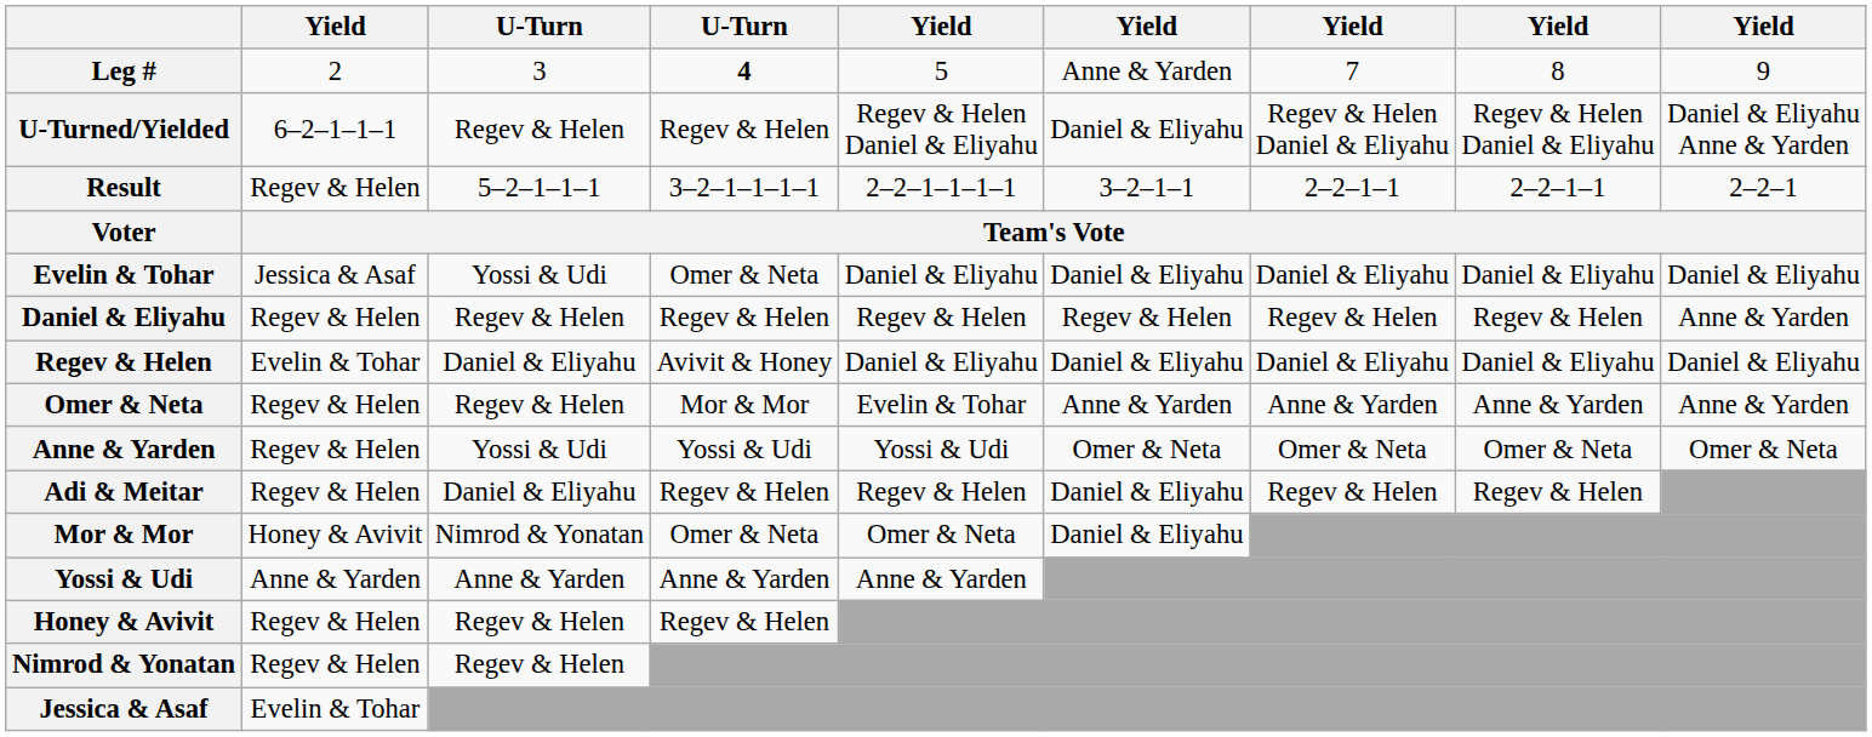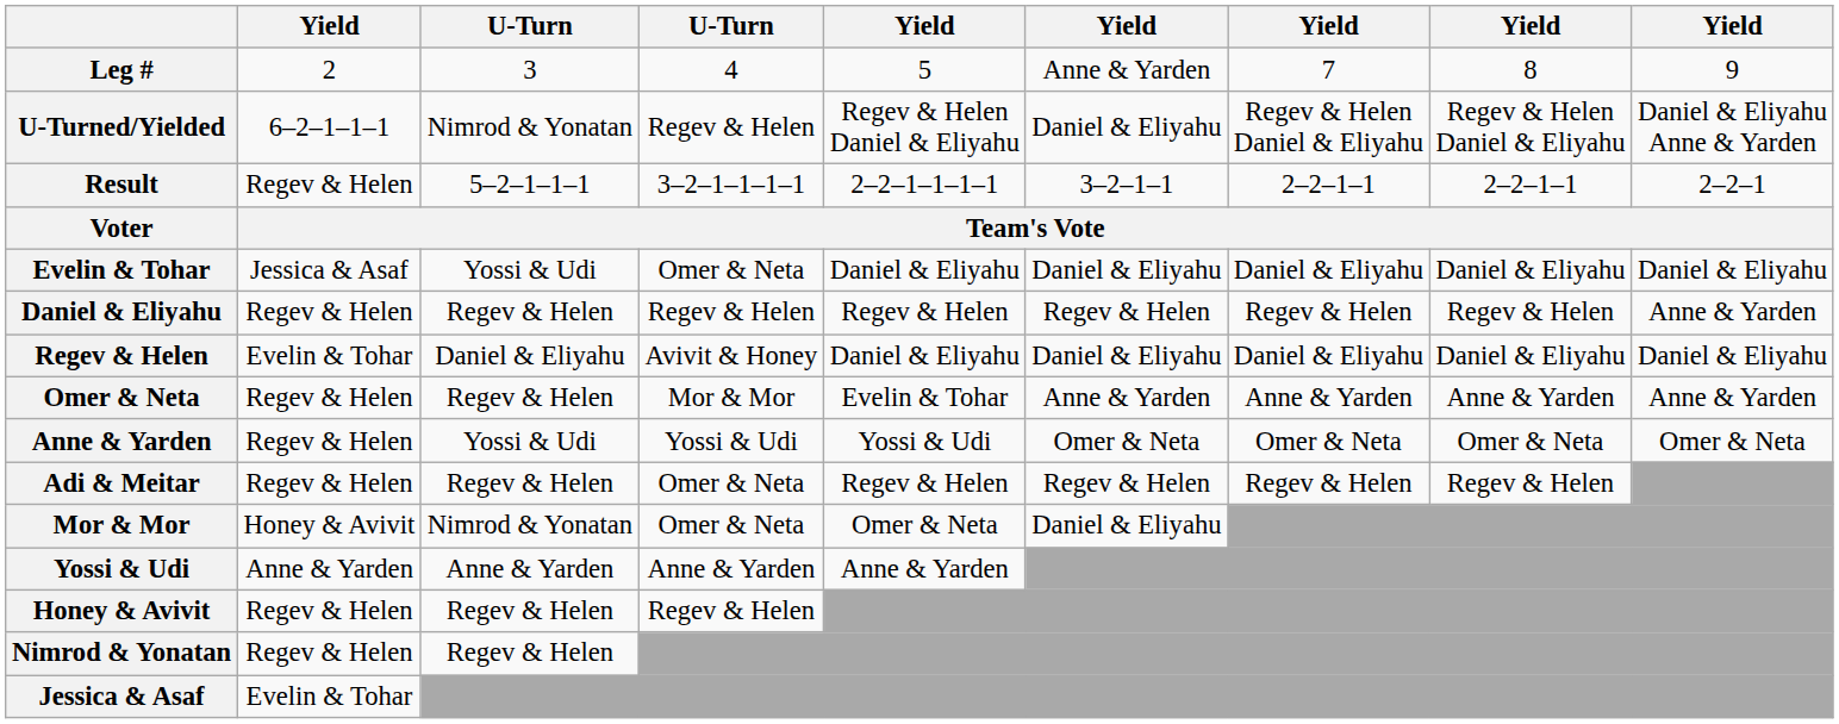Leg # | column 4: bold -> normal
U-Turned/Yielded | column 3: Regev & Helen -> Nimrod & Yonatan
Adi & Meitar | column 3: Daniel & Eliyahu -> Regev & Helen
Adi & Meitar | column 4: Regev & Helen -> Omer & Neta
Adi & Meitar | column 6: Daniel & Eliyahu -> Regev & Helen
